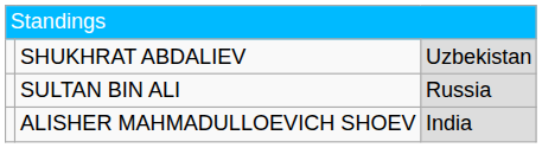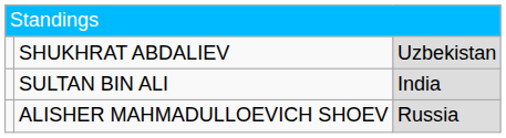SULTAN BIN ALI | column 3: Russia -> India
ALISHER MAHMADULLOEVICH SHOEV | column 3: India -> Russia
